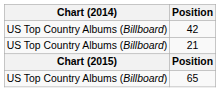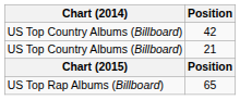65 | Chart (2014): US Top Country Albums (Billboard) -> US Top Rap Albums (Billboard)
